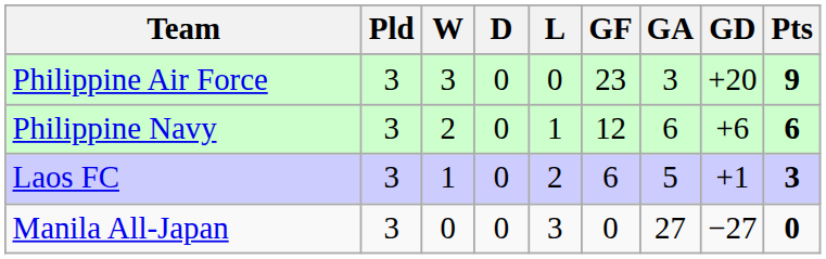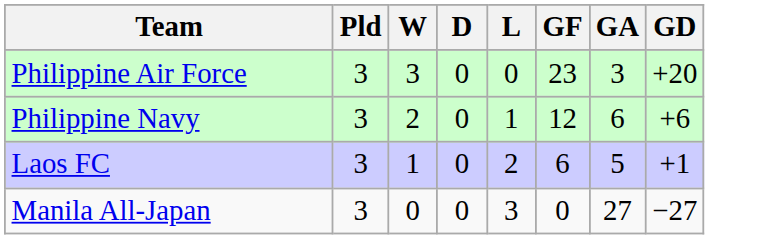- column: Pts | 9 | 6 | 3 | 0
